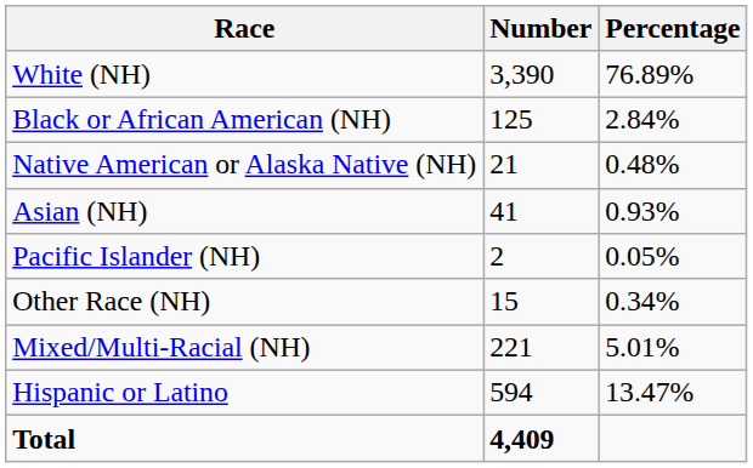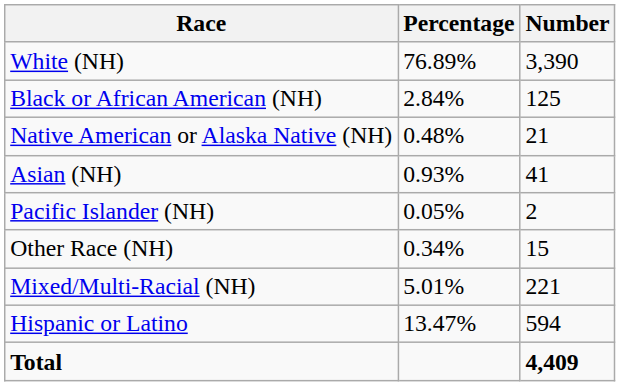columns swapped: Number <-> Percentage
